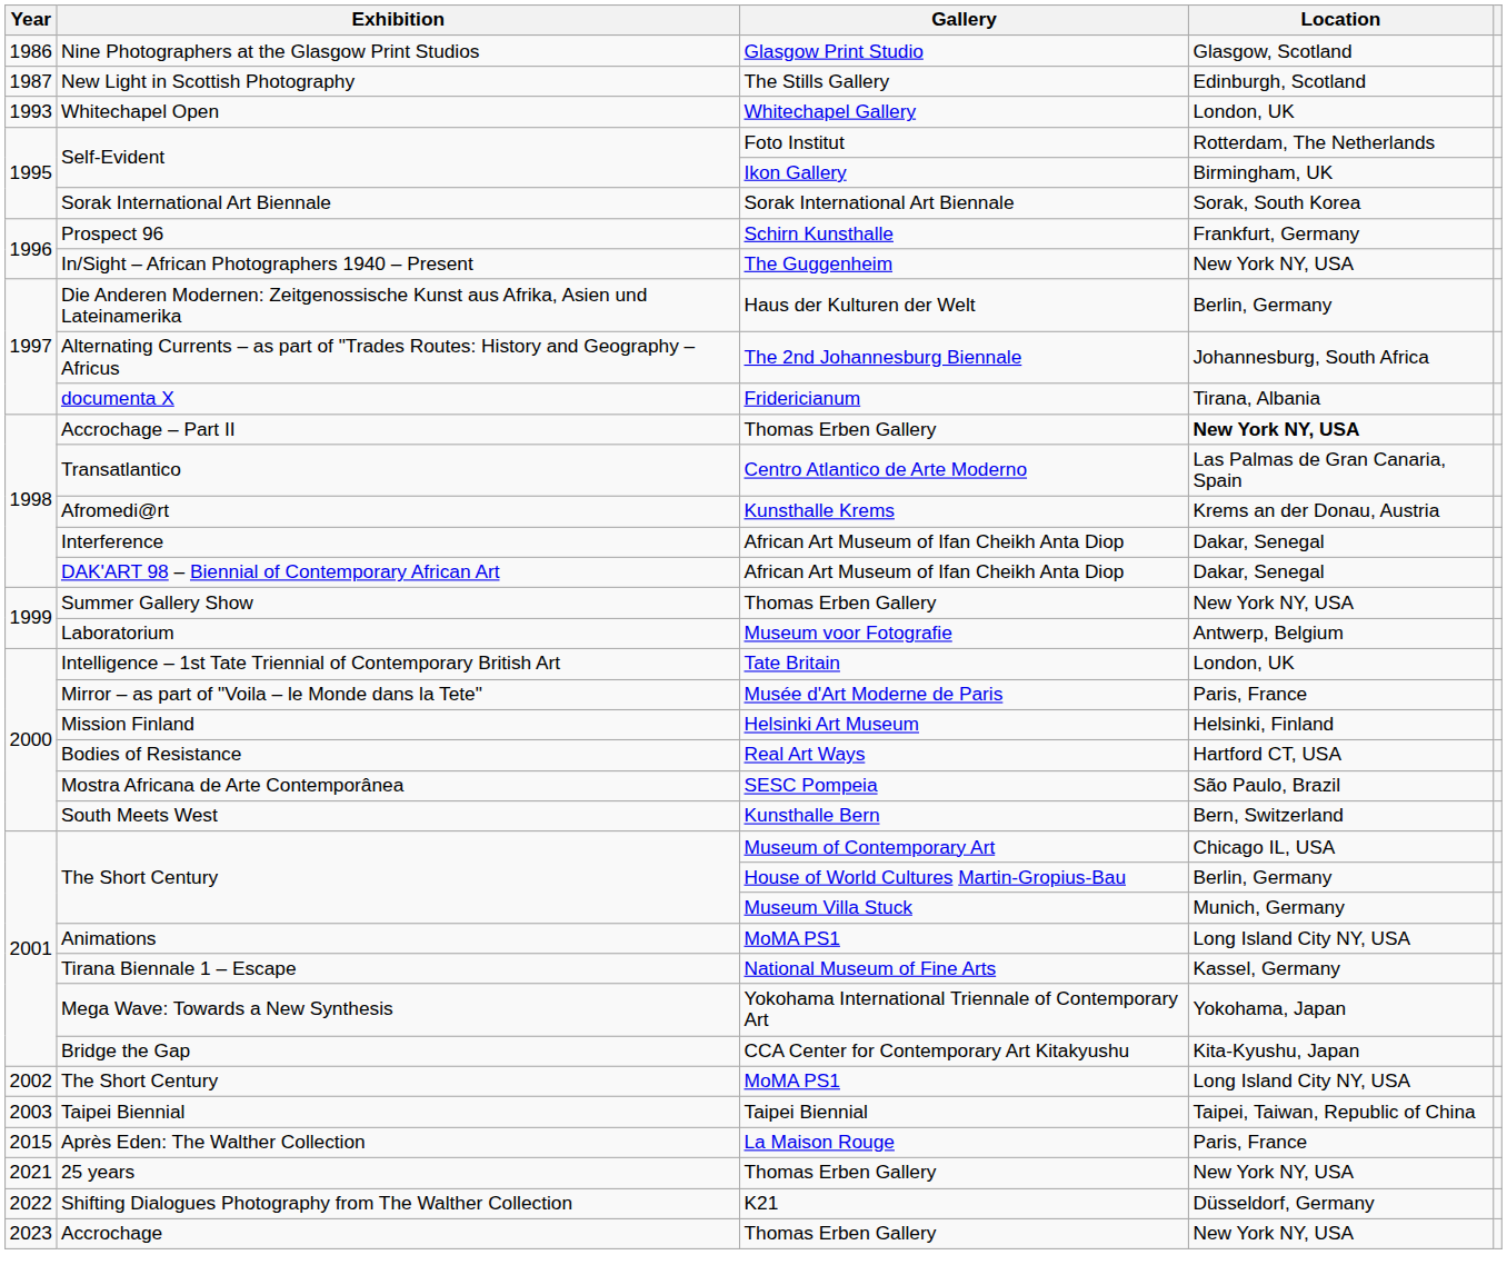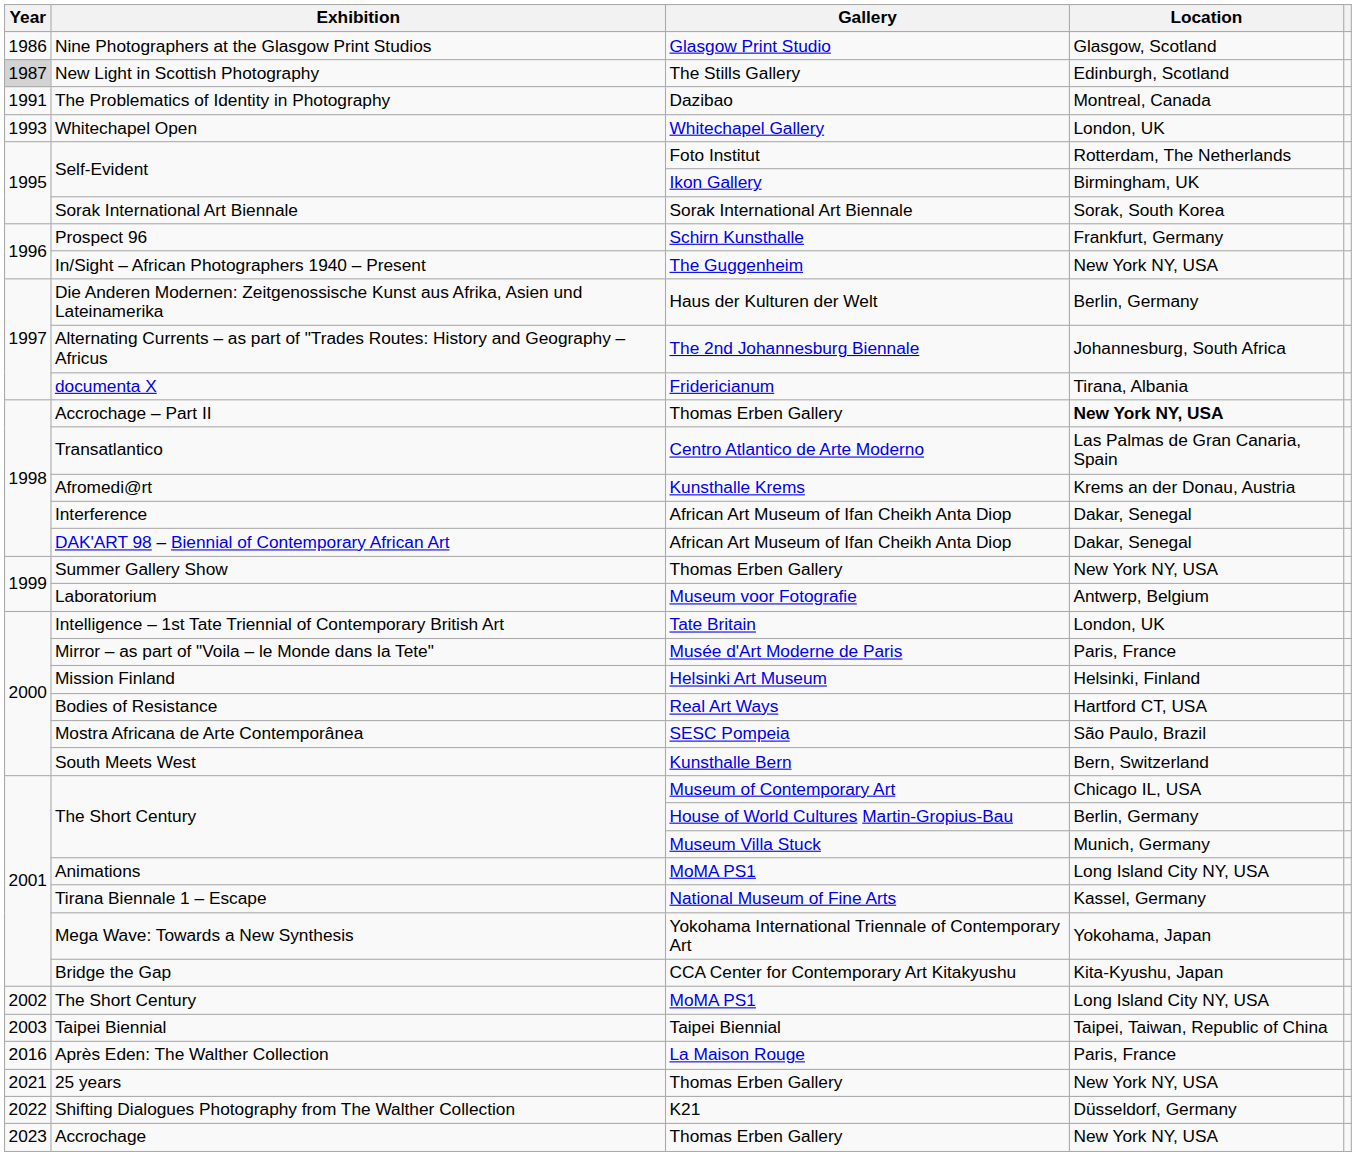New Light in Scottish Photography | Year: no background -> lightgrey background
+ row: 1991 | The Problematics of Identity in Photography | Dazibao | Montreal, Canada
Après Eden: The Walther Collection | Year: 2015 -> 2016
